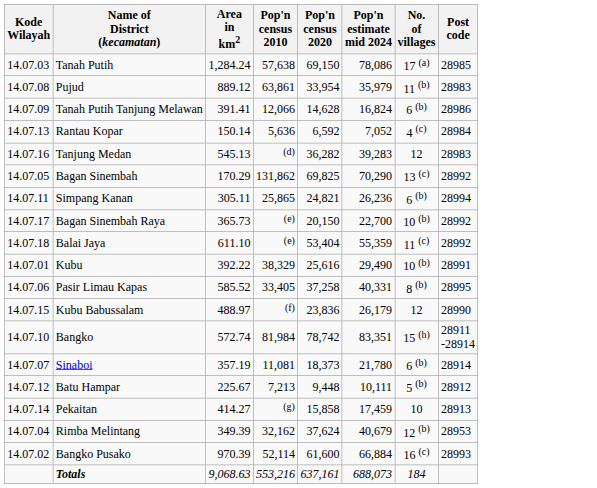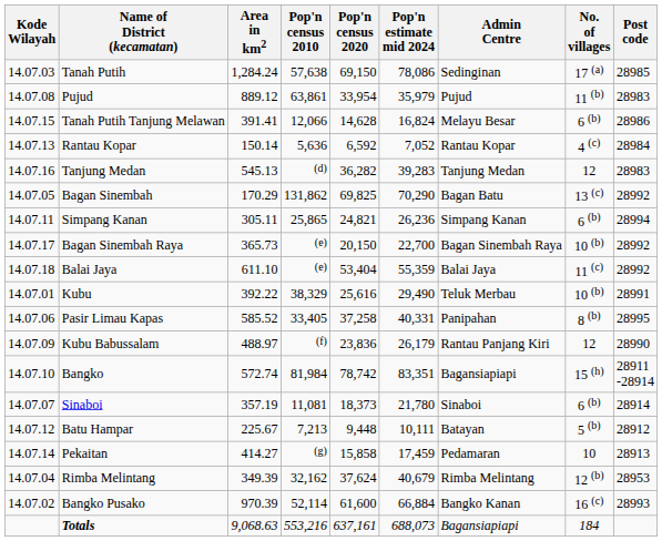+ column: Admin Centre | Sedinginan | Pujud | Melayu Besar | Rantau Kopar | Tanjung Medan | Bagan Batu | Simpang Kanan | Bagan Sinembah Raya | Balai Jaya | Teluk Merbau | Panipahan | Rantau Panjang Kiri | Bagansiapiapi | Sinaboi | Batayan | Pedamaran | Rimba Melintang | Bangko Kanan | Bagansiapiapi
Tanah Putih Tanjung Melawan | Kode Wilayah: 14.07.09 -> 14.07.15
Kubu Babussalam | Kode Wilayah: 14.07.15 -> 14.07.09
